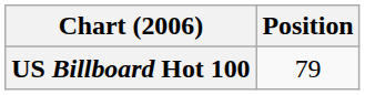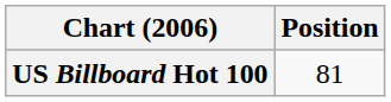US Billboard Hot 100 | Position: 79 -> 81
